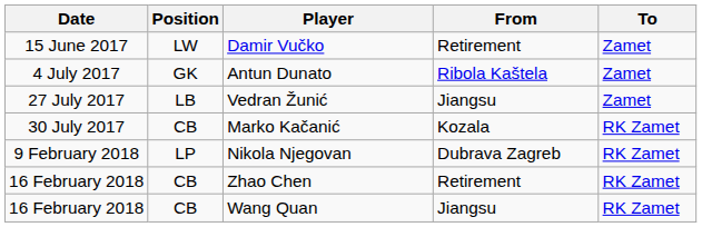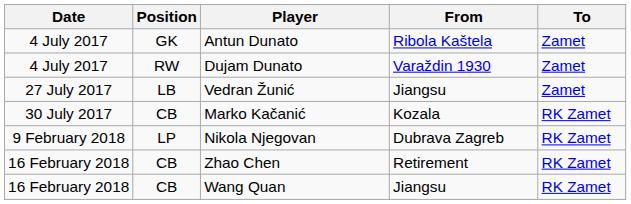- row: 15 June 2017 | LW | Damir Vučko | Retirement | Zamet
+ row: 4 July 2017 | RW | Dujam Dunato | Varaždin 1930 | Zamet
